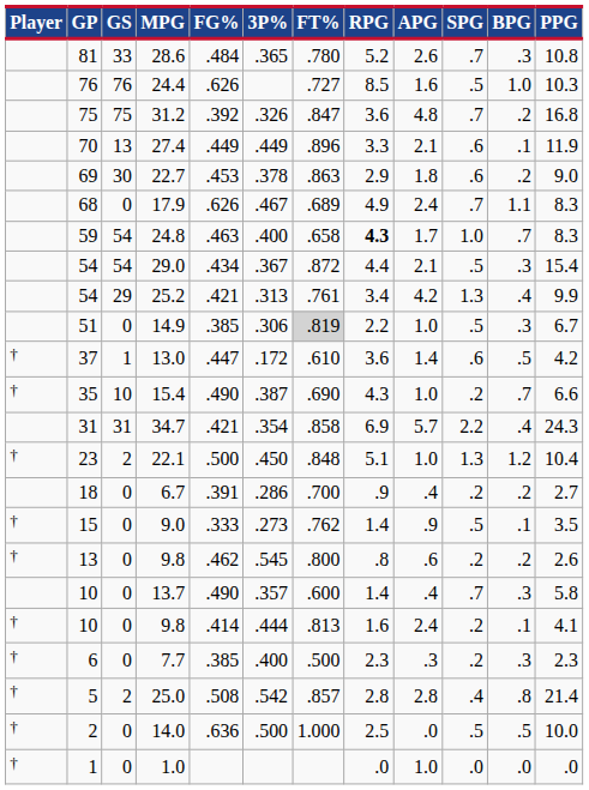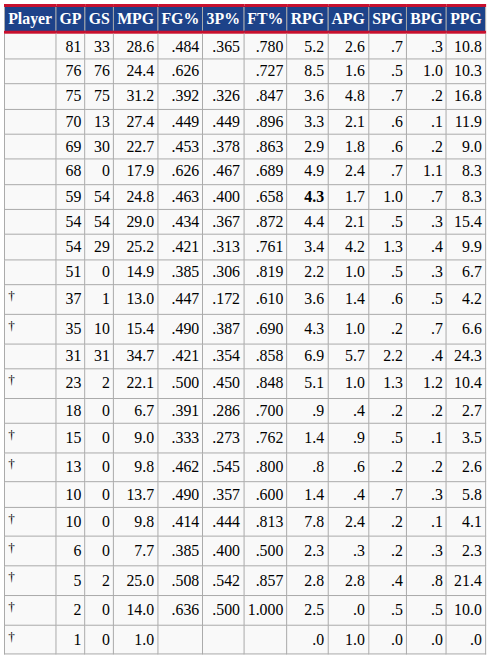14.9 | FT%: lightgrey background -> no background
10 / 9.8 | RPG: 1.6 -> 7.8
